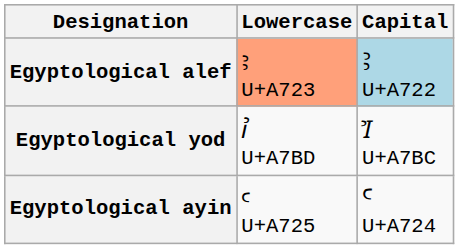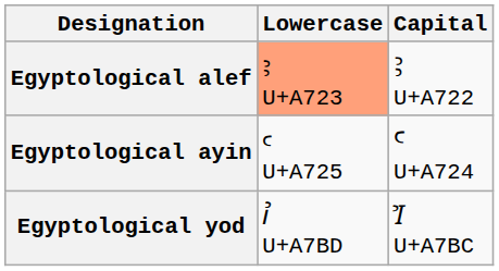Egyptological alef | Capital: lightblue background -> no background
rows swapped: Egyptological ayin <-> Egyptological yod
